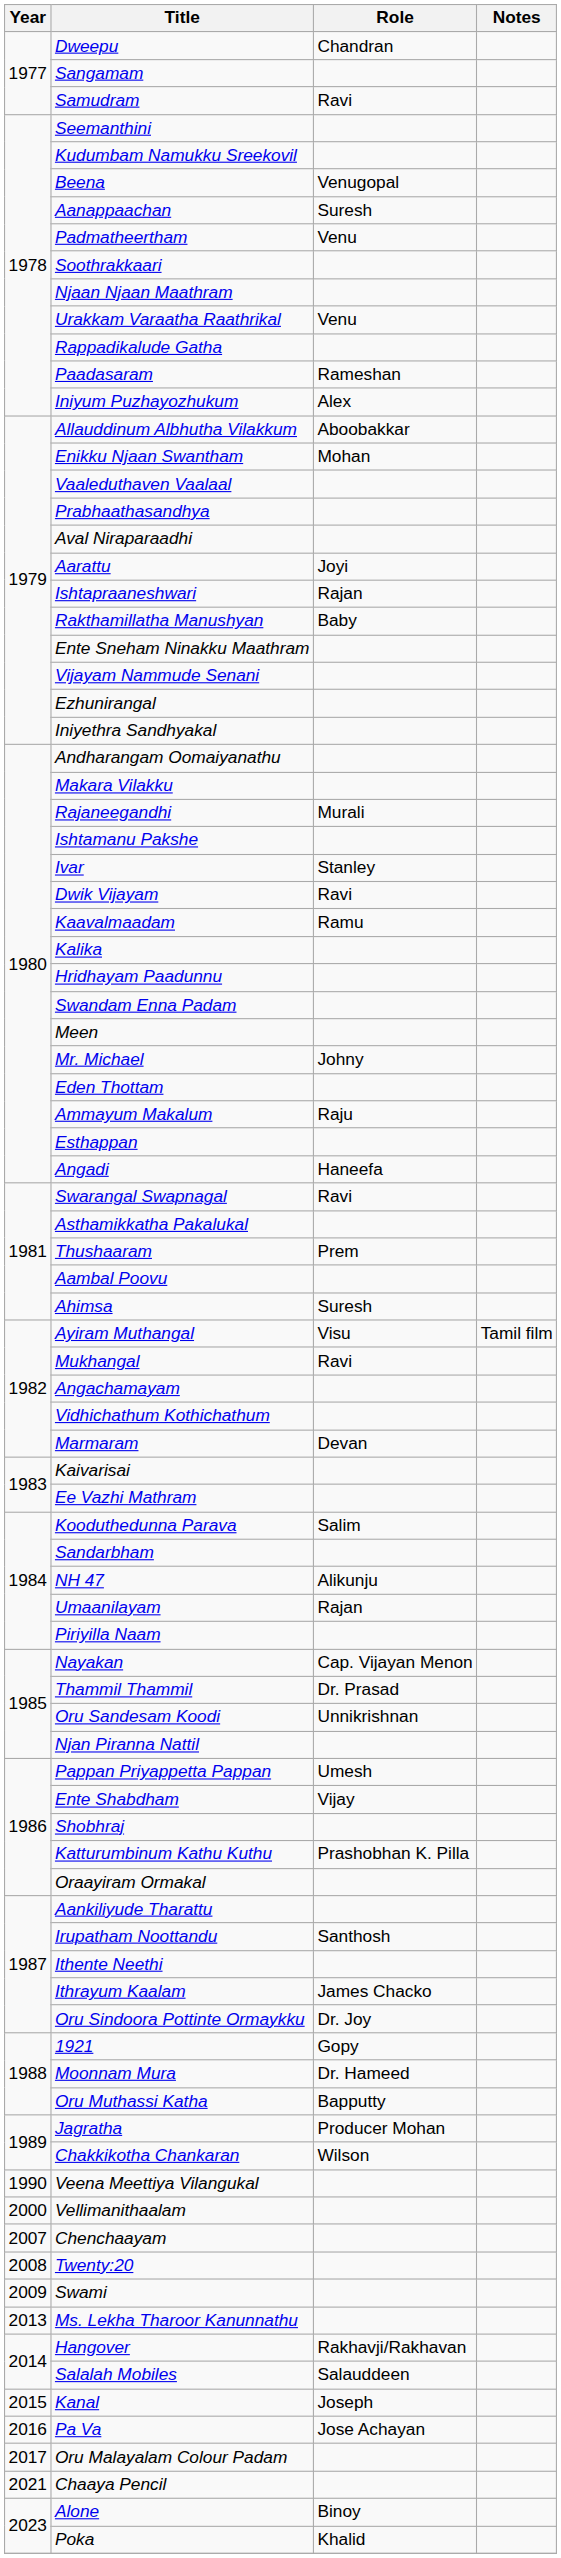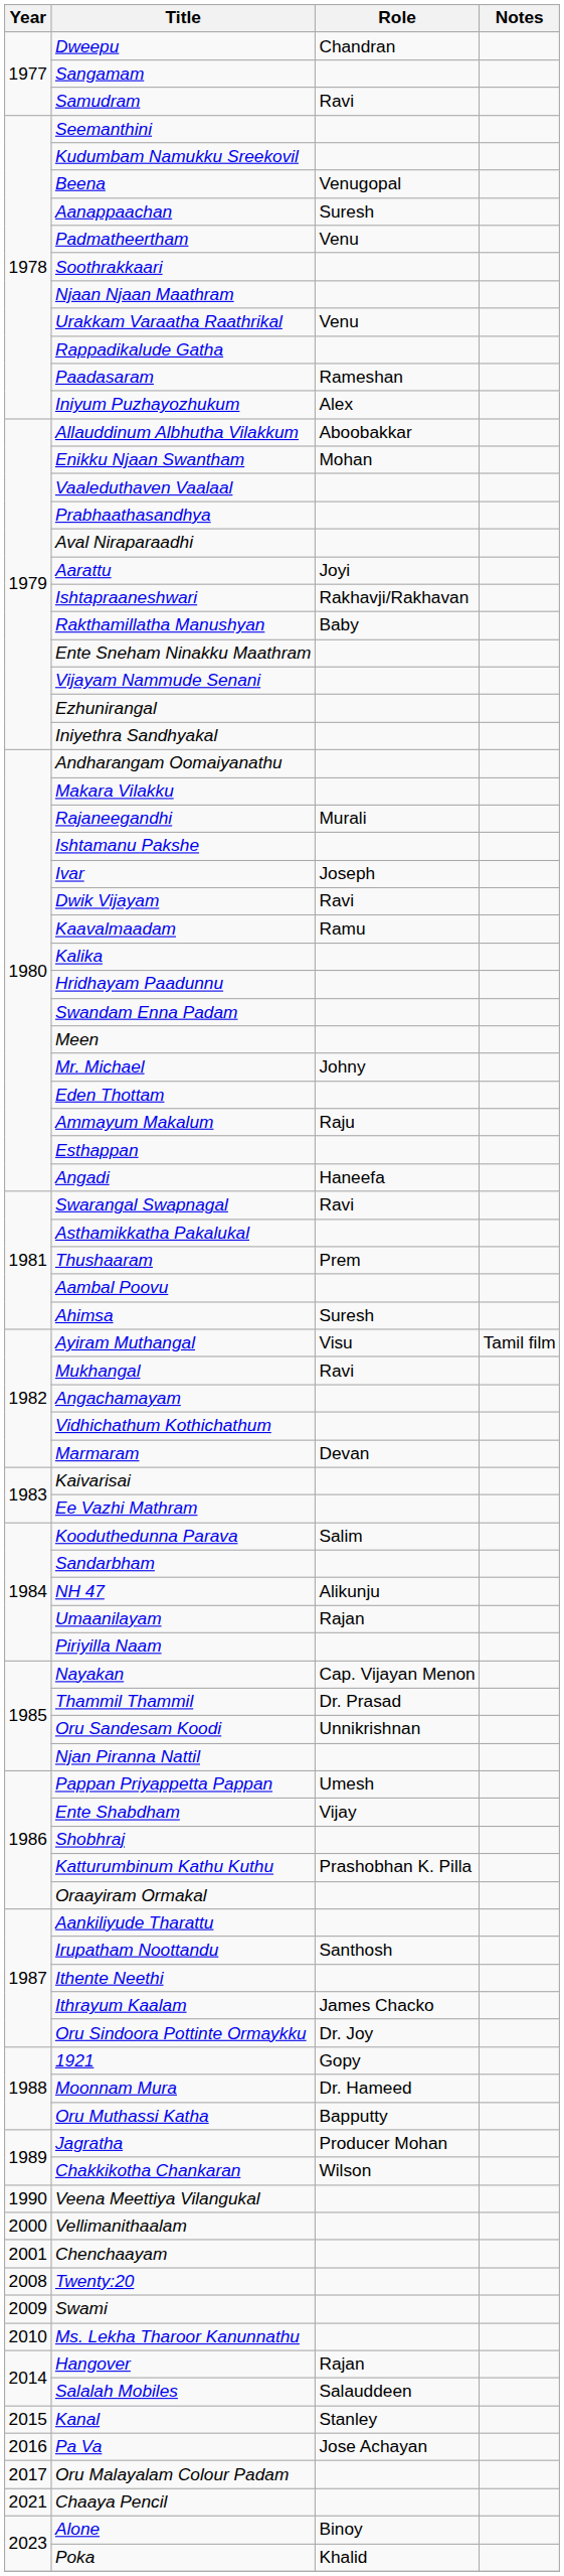Ishtapraaneshwari | Role: Rajan -> Rakhavji/Rakhavan
Ivar | Role: Stanley -> Joseph
Chenchaayam | Year: 2007 -> 2001
Ms. Lekha Tharoor Kanunnathu | Year: 2013 -> 2010
Hangover | Role: Rakhavji/Rakhavan -> Rajan
Kanal | Role: Joseph -> Stanley
